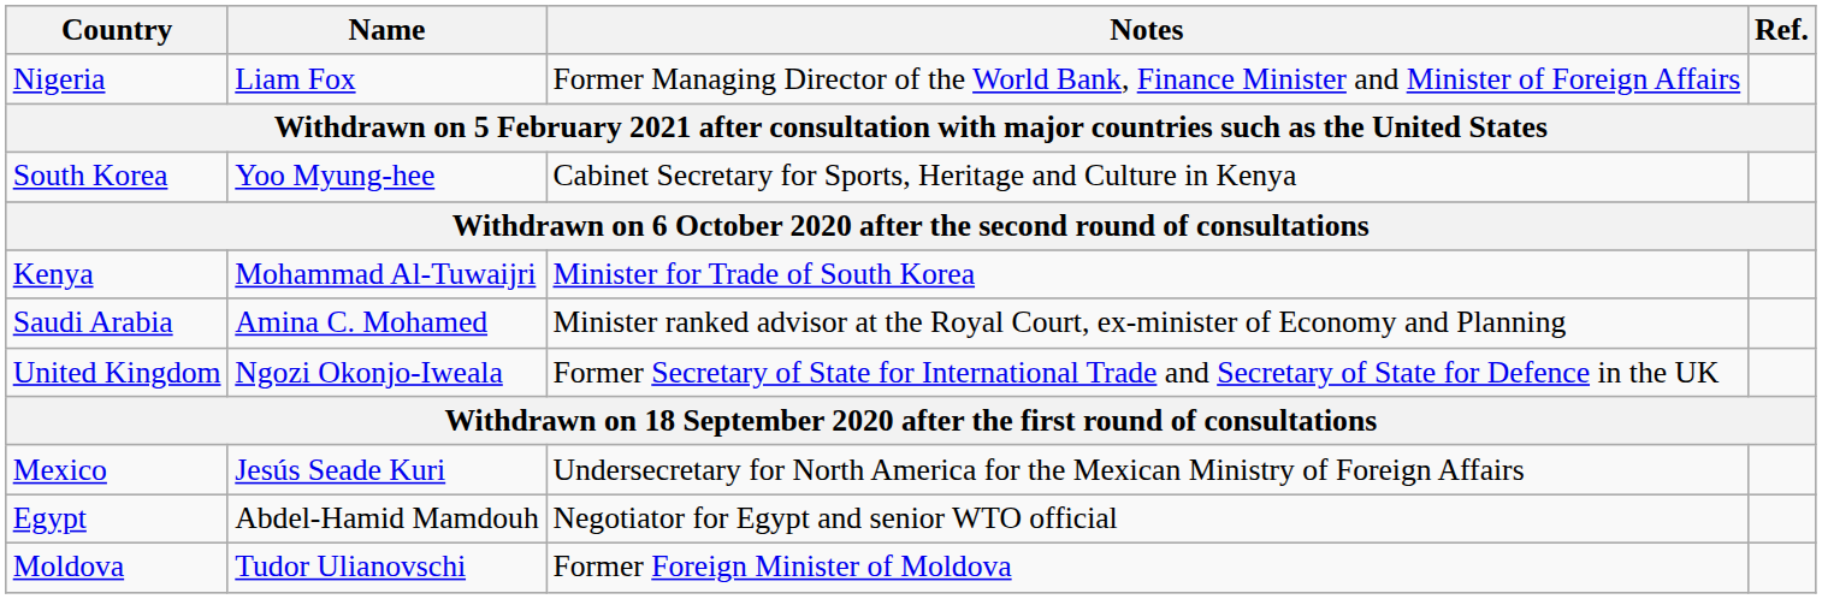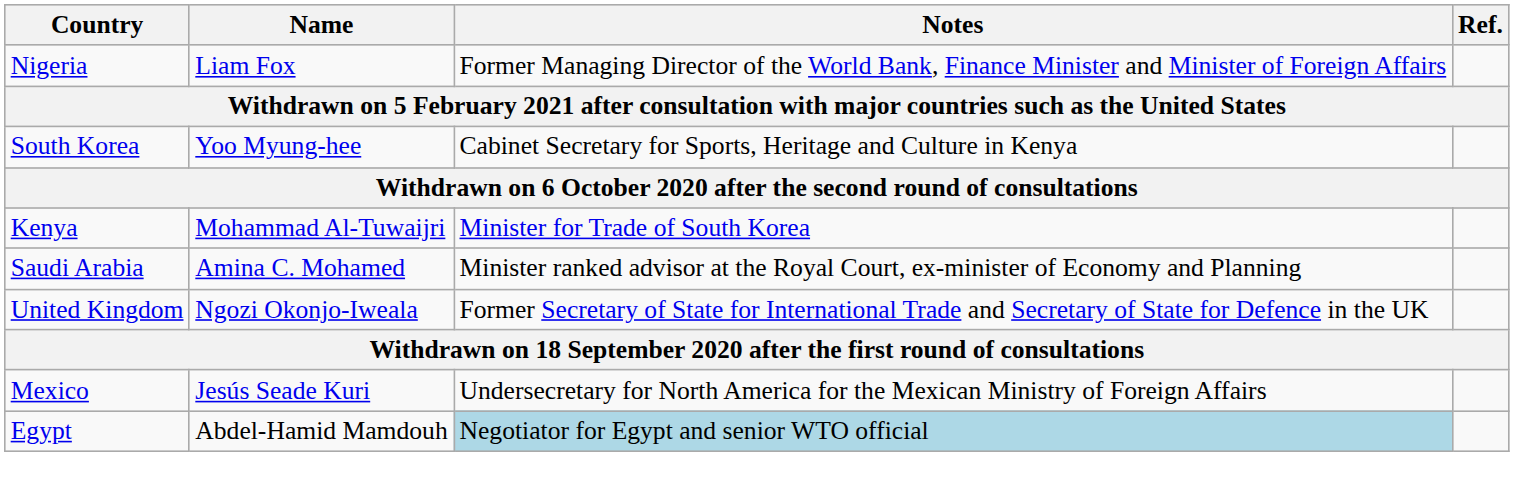Egypt | Notes: no background -> lightblue background
- row: Moldova | Tudor Ulianovschi | Former Foreign Minister of Moldova
